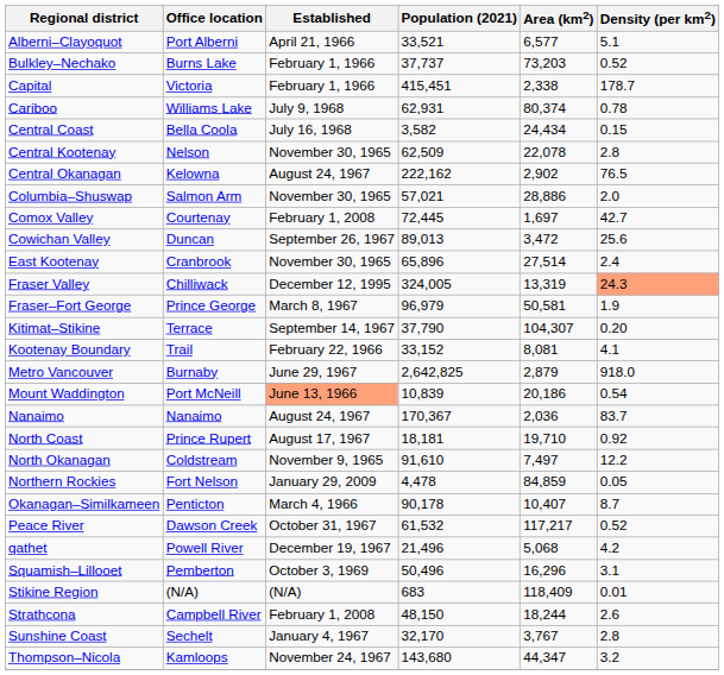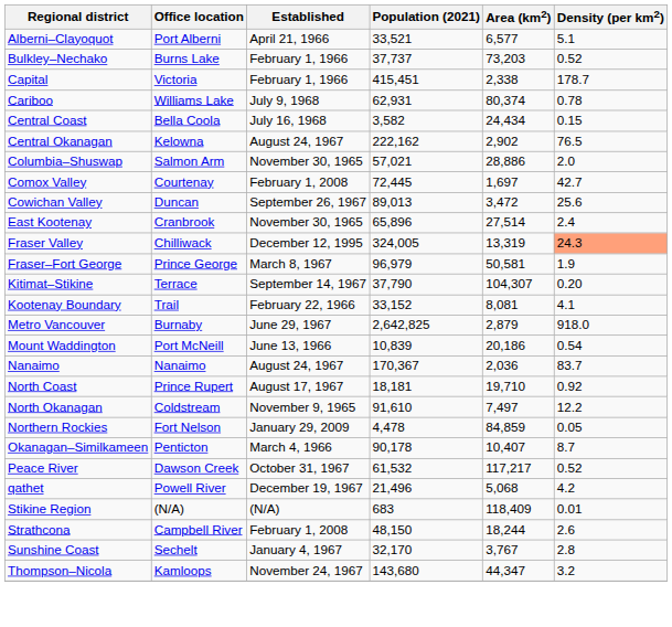- row: Central Kootenay | Nelson | November 30, 1965 | 62,509 | 22,078 | 2.8
Mount Waddington | Established: lightsalmon background -> no background
- row: Squamish–Lillooet | Pemberton | October 3, 1969 | 50,496 | 16,296 | 3.1
